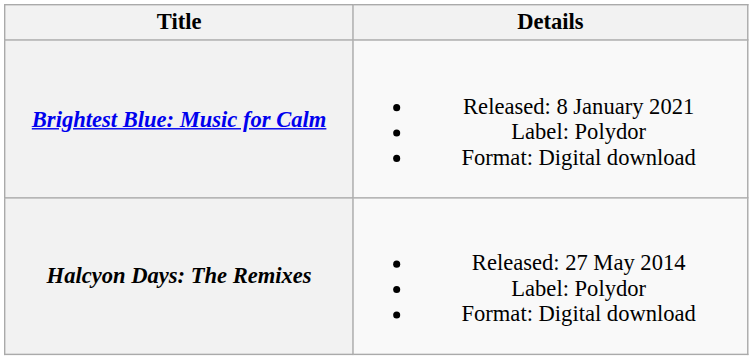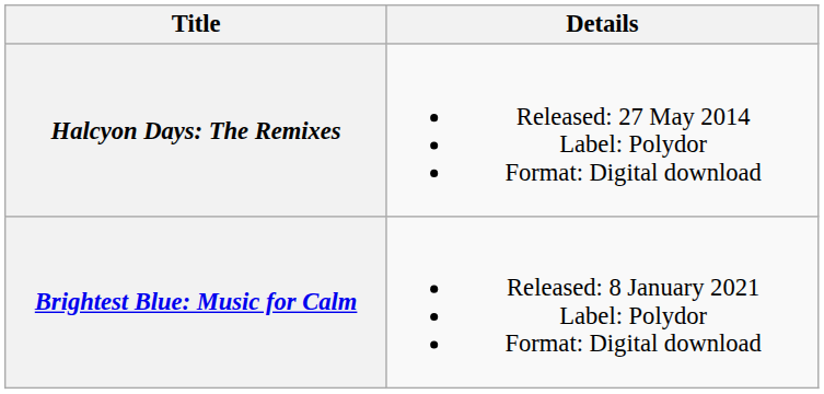rows swapped: Halcyon Days: The Remixes <-> Brightest Blue: Music for Calm
